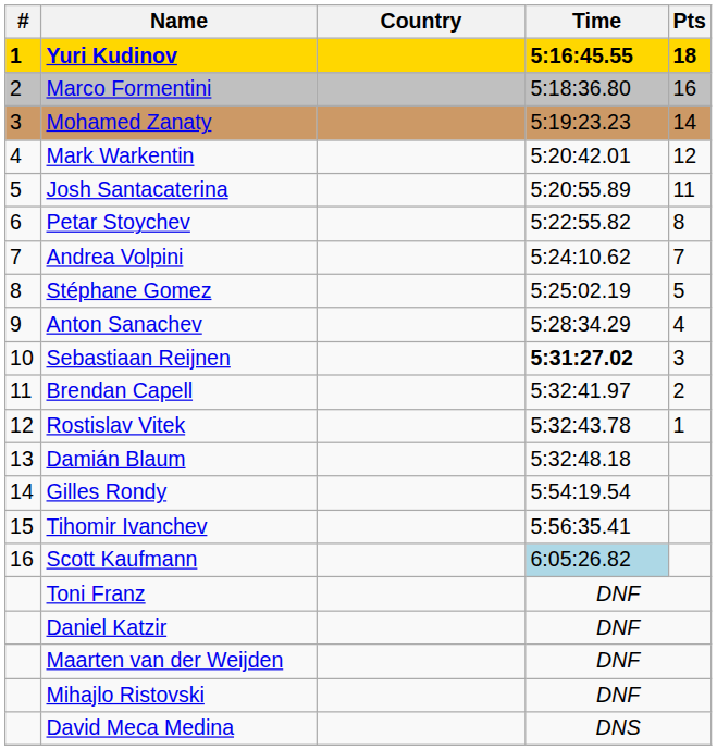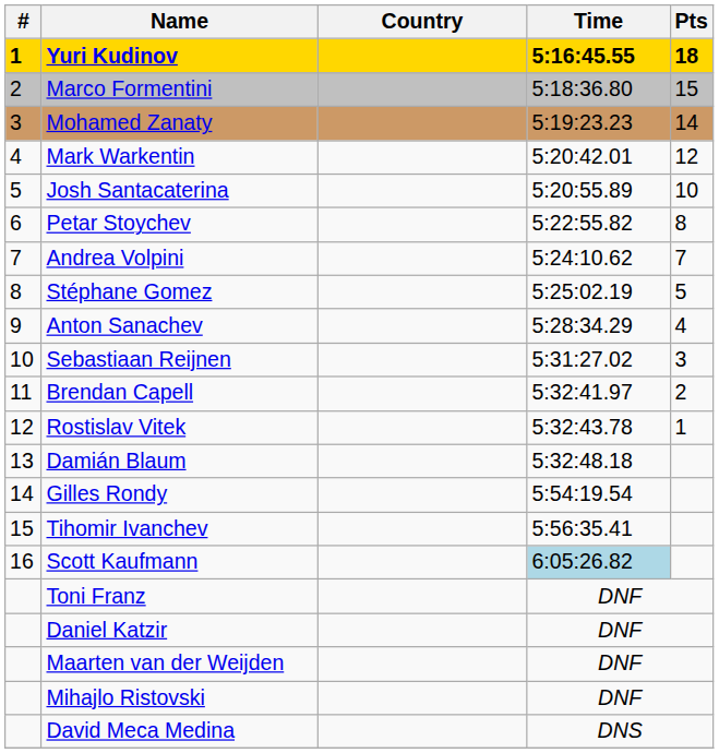Marco Formentini | Pts: 16 -> 15
Josh Santacaterina | Pts: 11 -> 10
Sebastiaan Reijnen | Time: bold -> normal
